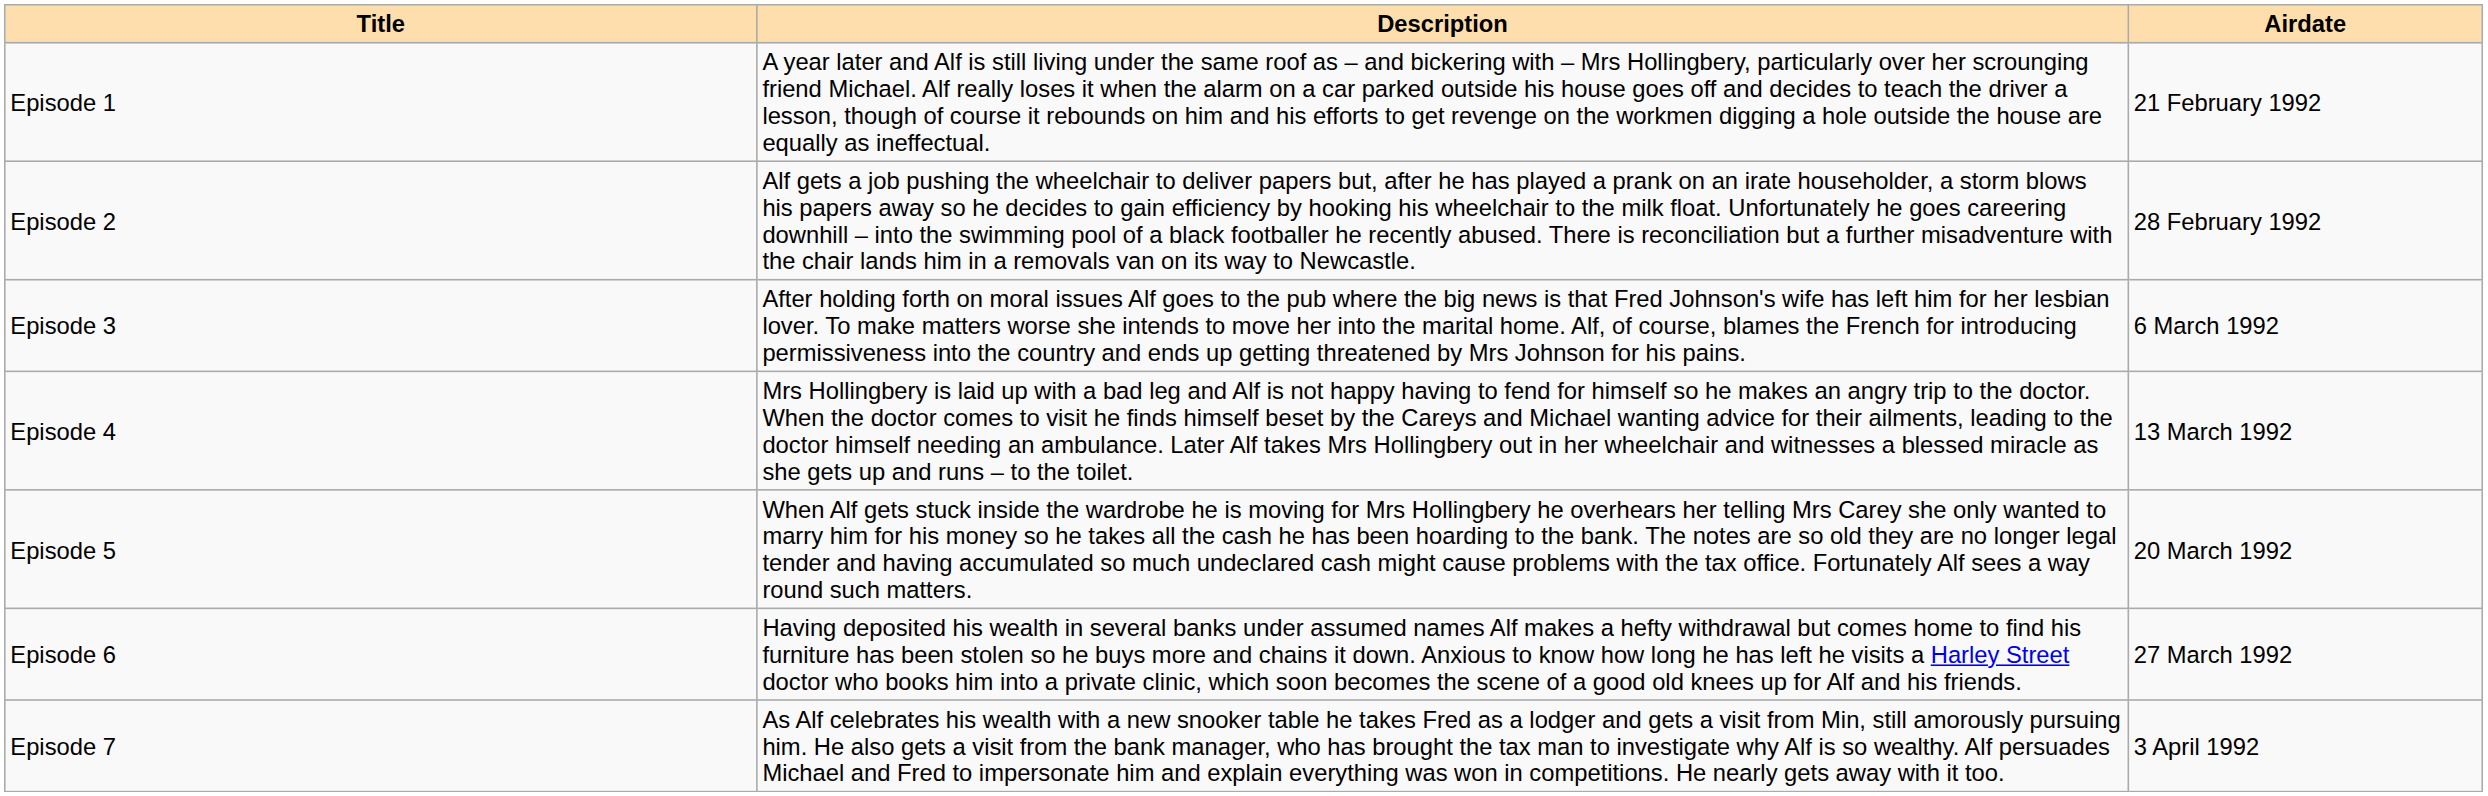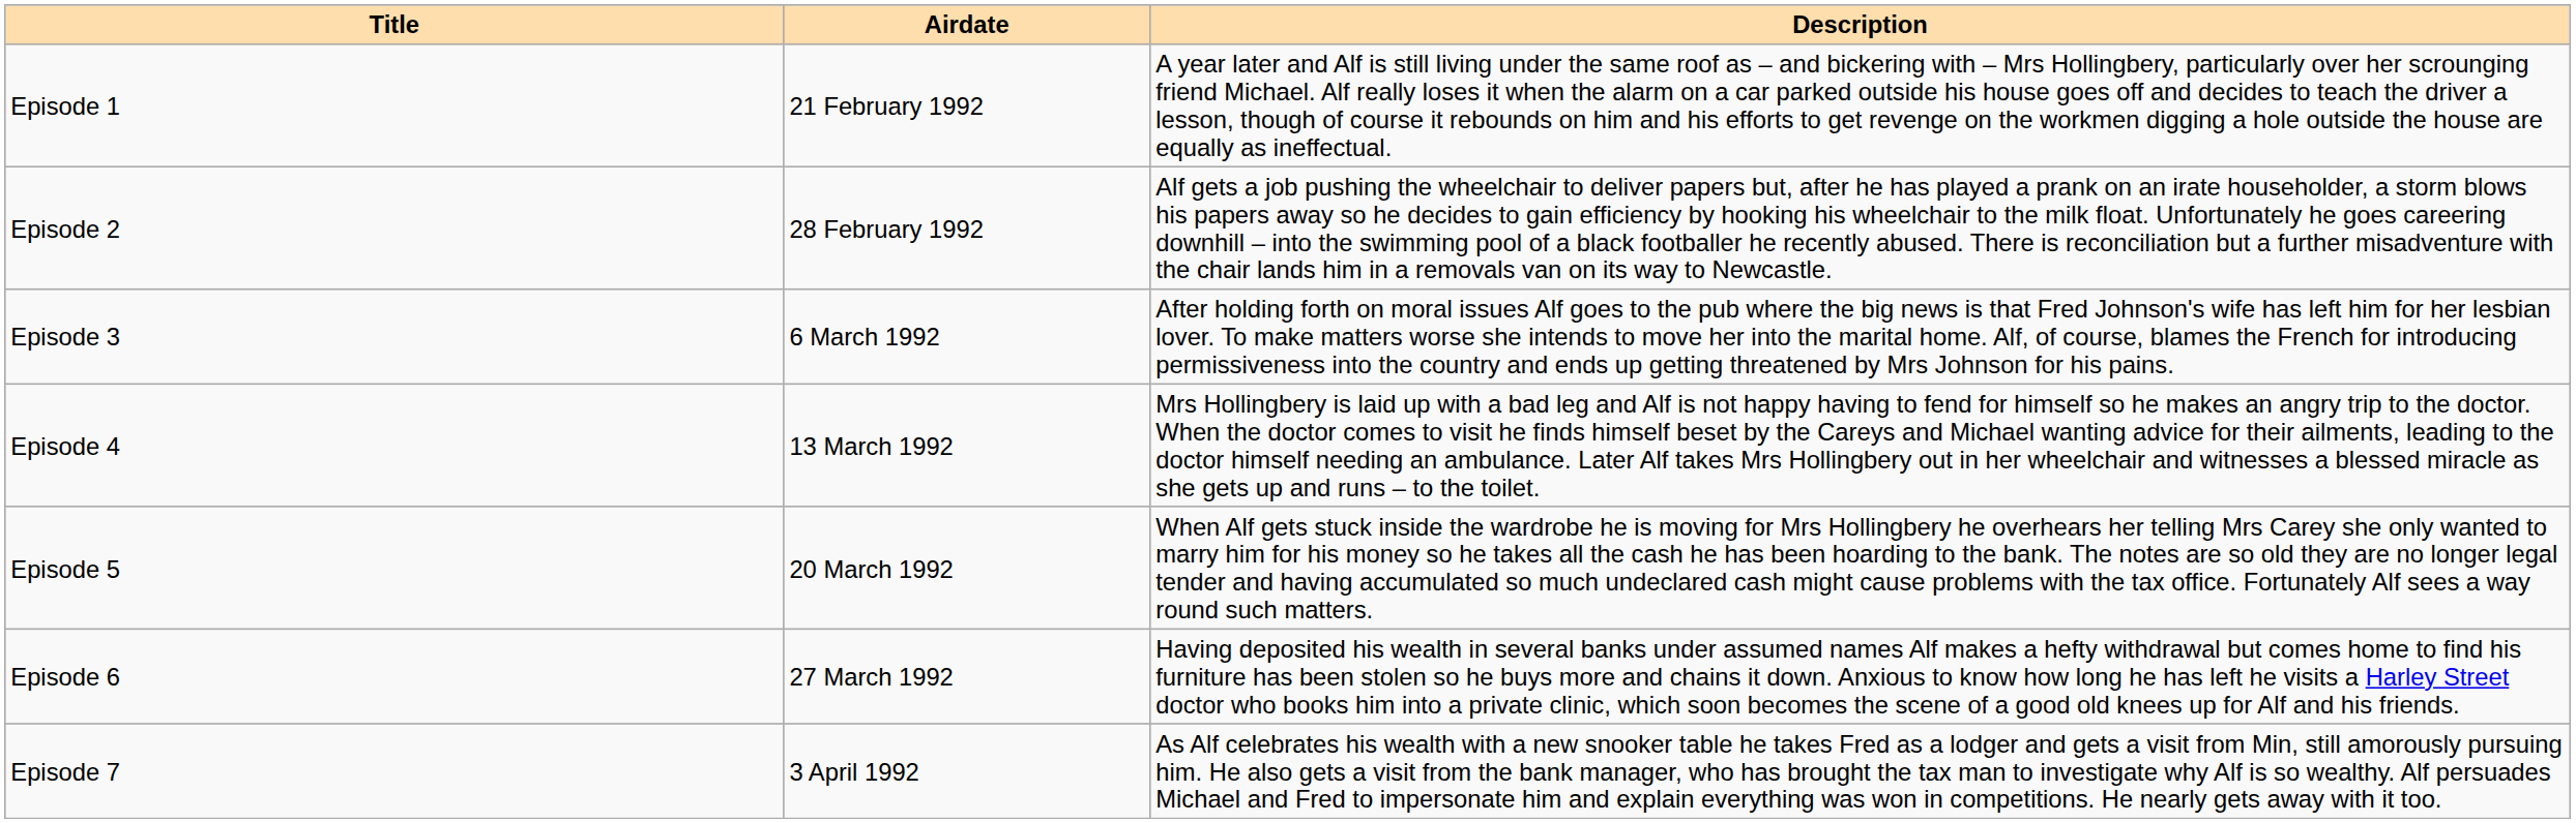columns swapped: Airdate <-> Description
